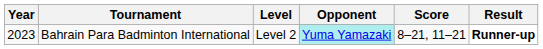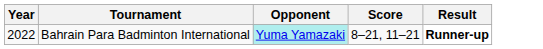- column: Level | Level 2
Bahrain Para Badminton International | Year: 2023 -> 2022
